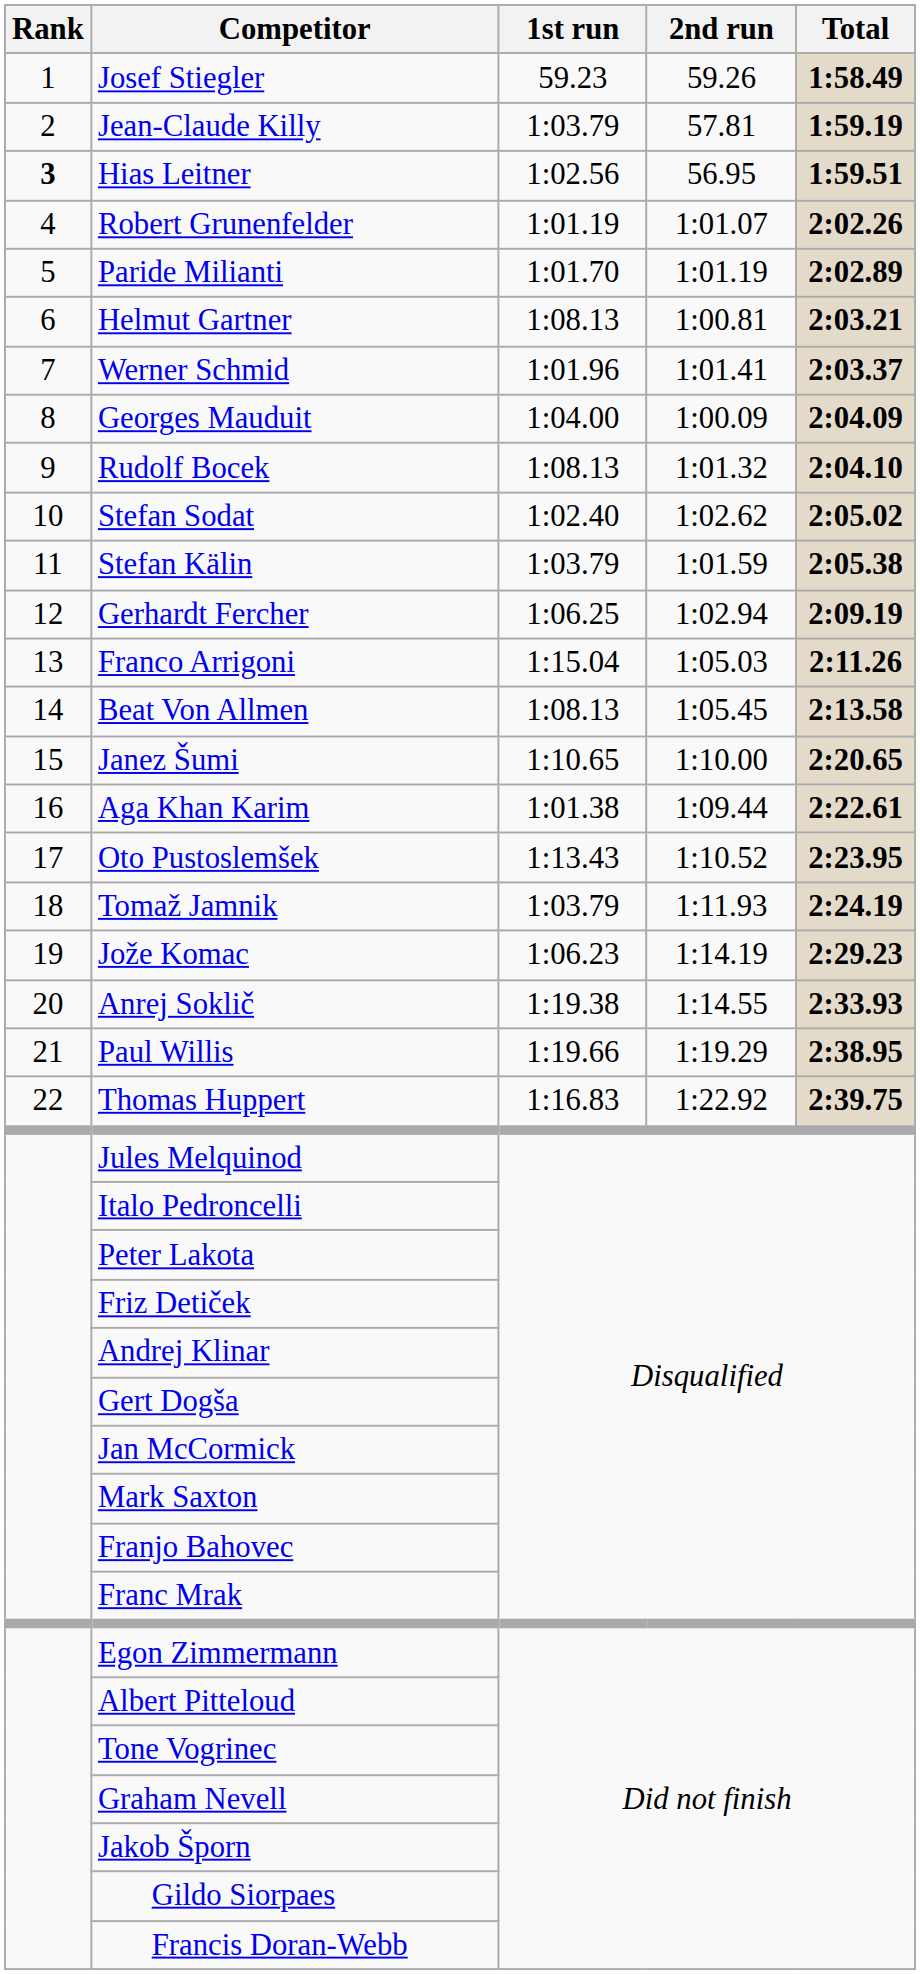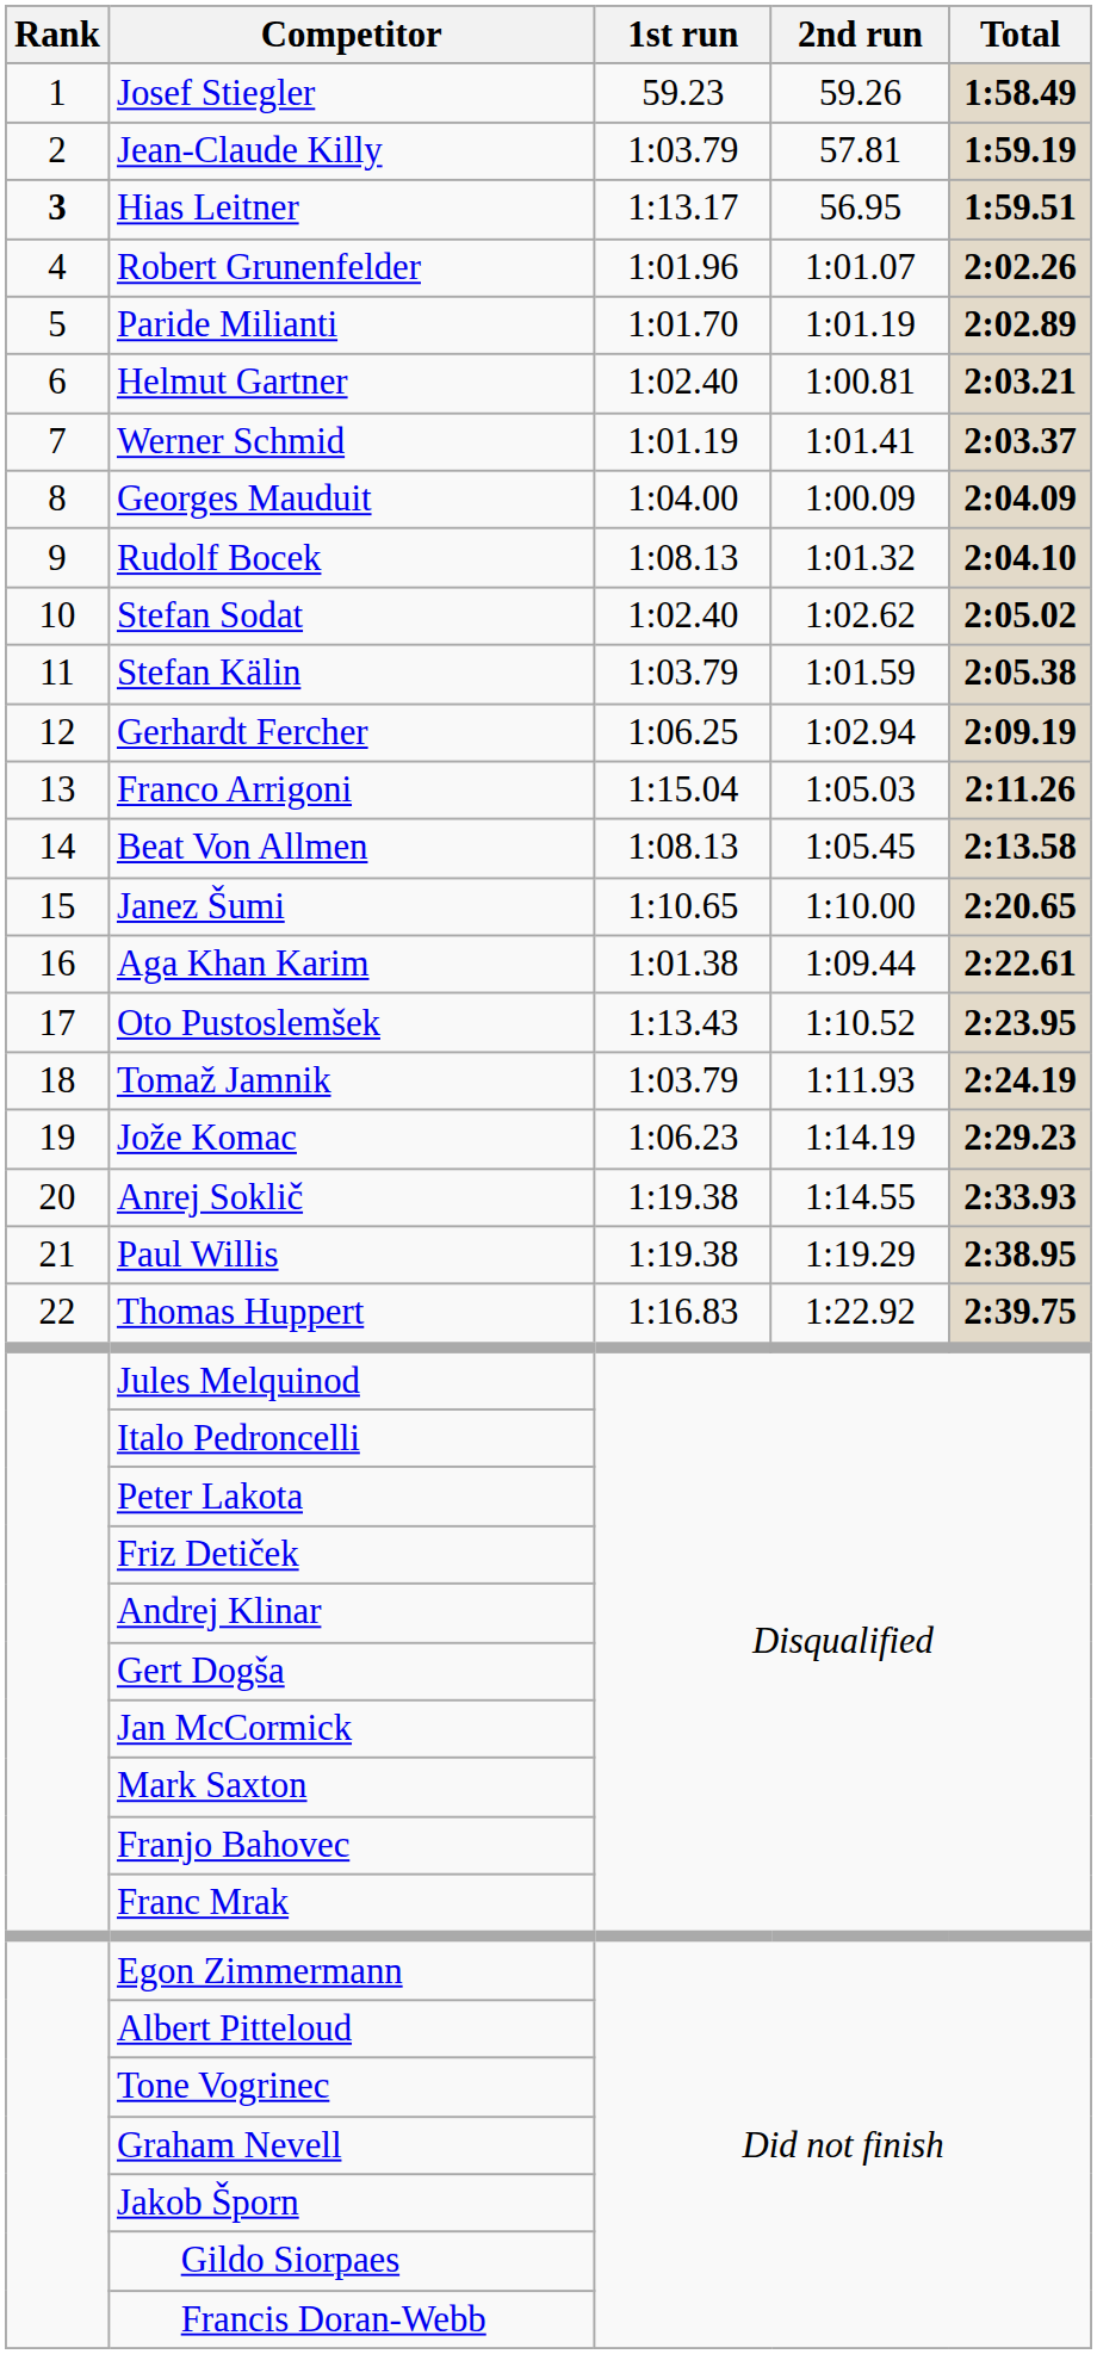Hias Leitner | 1st run: 1:02.56 -> 1:13.17
Robert Grunenfelder | 1st run: 1:01.19 -> 1:01.96
Helmut Gartner | 1st run: 1:08.13 -> 1:02.40
Werner Schmid | 1st run: 1:01.96 -> 1:01.19
Paul Willis | 1st run: 1:19.66 -> 1:19.38
